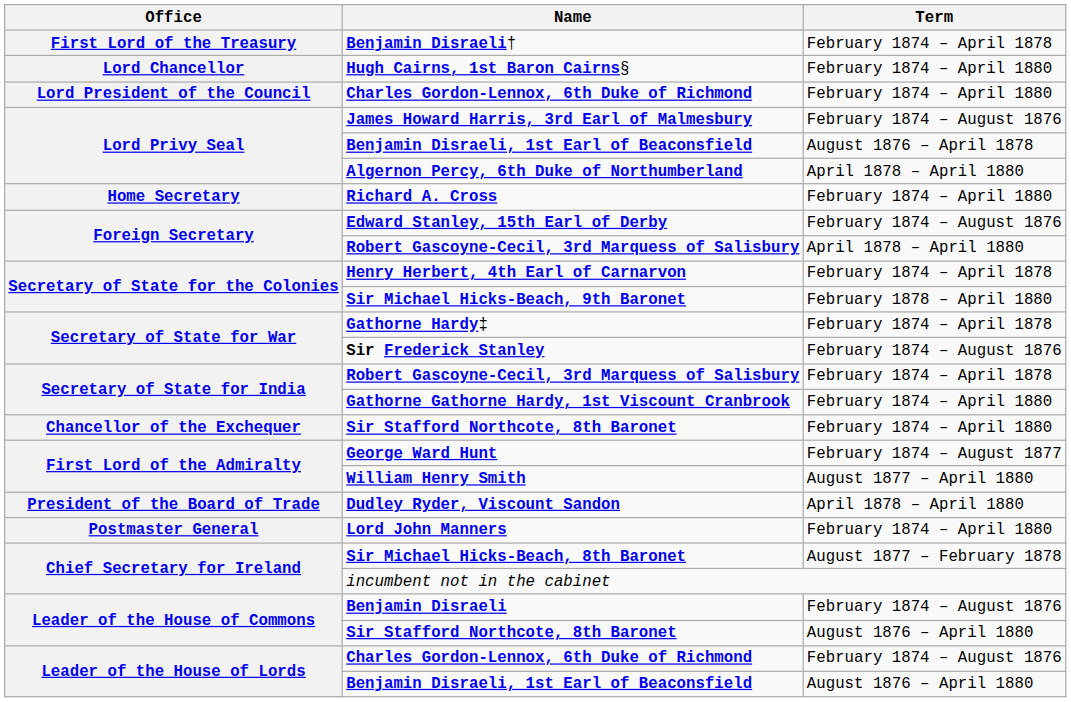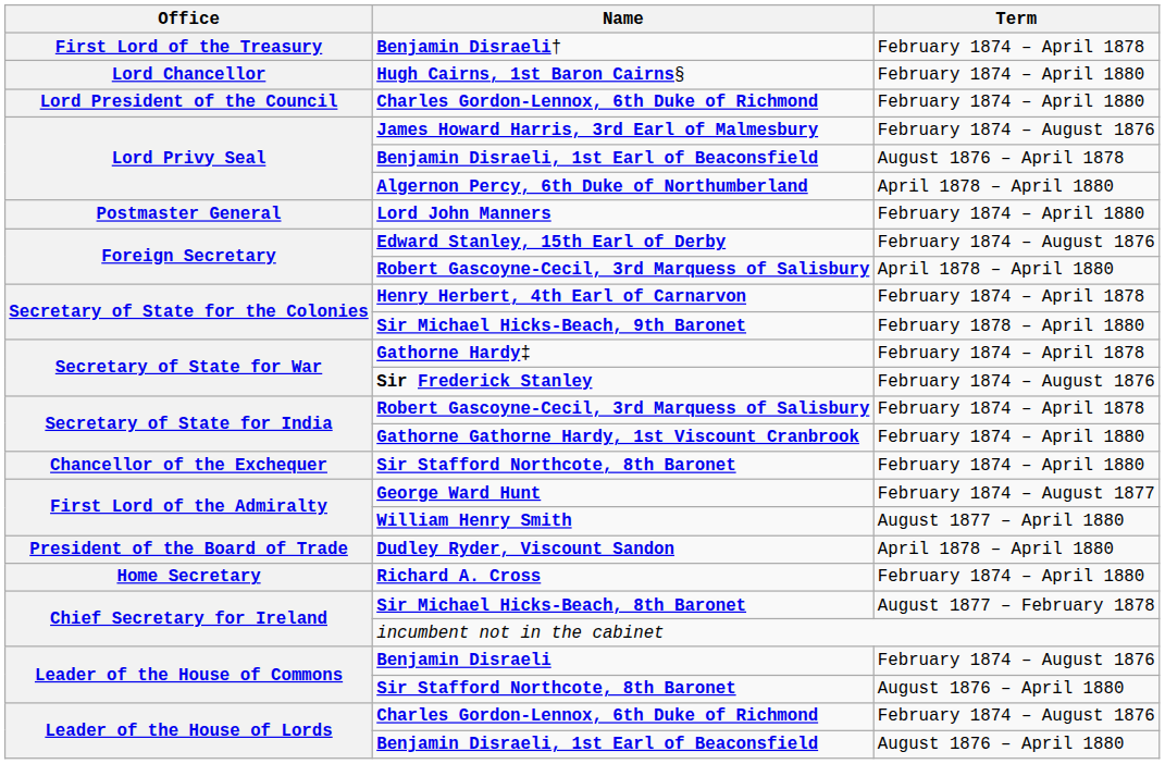rows swapped: Richard A. Cross <-> Lord John Manners
